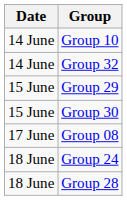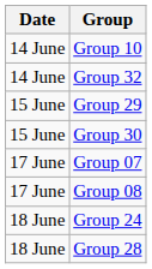+ row: 17 June | Group 07
